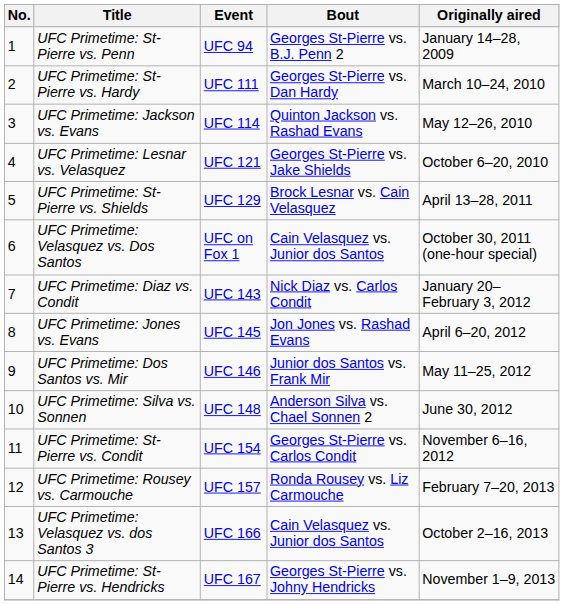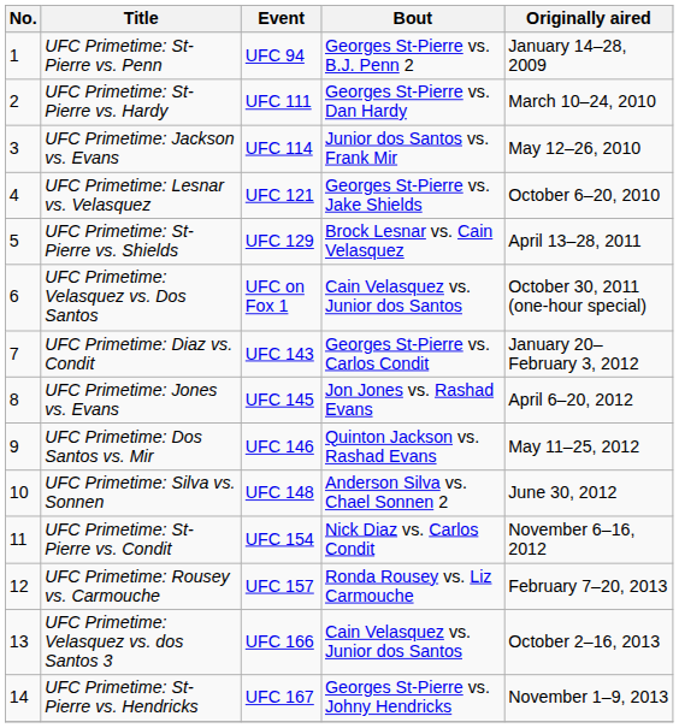UFC Primetime: Jackson vs. Evans | Bout: Quinton Jackson vs. Rashad Evans -> Junior dos Santos vs. Frank Mir
UFC Primetime: Diaz vs. Condit | Bout: Nick Diaz vs. Carlos Condit -> Georges St-Pierre vs. Carlos Condit
UFC Primetime: Dos Santos vs. Mir | Bout: Junior dos Santos vs. Frank Mir -> Quinton Jackson vs. Rashad Evans
UFC Primetime: St-Pierre vs. Condit | Bout: Georges St-Pierre vs. Carlos Condit -> Nick Diaz vs. Carlos Condit
